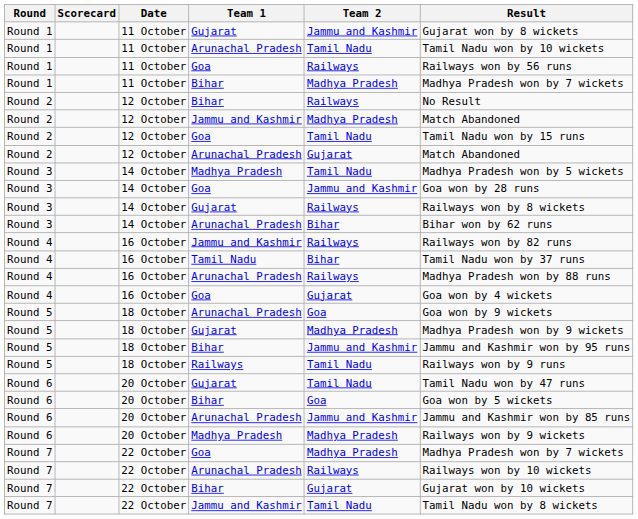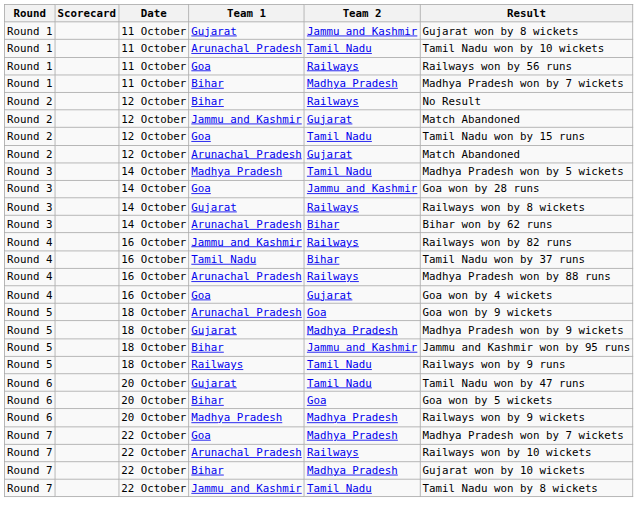Round 2 / Jammu and Kashmir | Team 2: Madhya Pradesh -> Gujarat
- row: Round 6 | 20 October | Arunachal Pradesh | Jammu and Kashmir | Jammu and Kashmir won by 85 runs
Round 7 / Bihar | Team 2: Gujarat -> Madhya Pradesh
